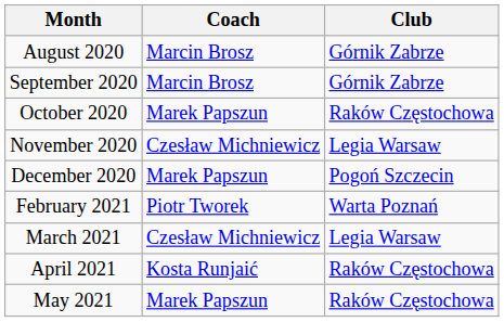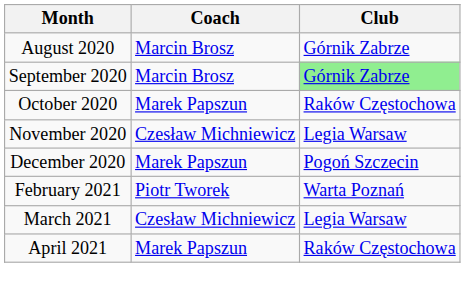September 2020 | Club: no background -> lightgreen background
April 2021 | Coach: Kosta Runjaić -> Marek Papszun
- row: May 2021 | Marek Papszun | Raków Częstochowa
